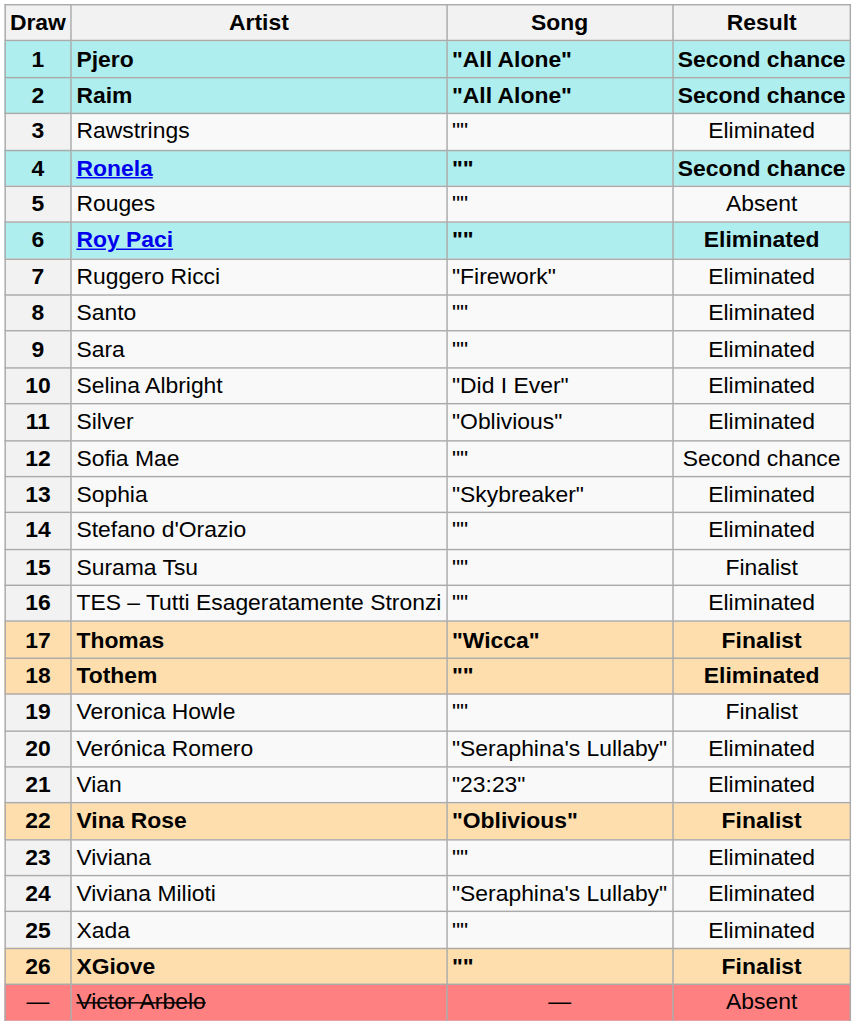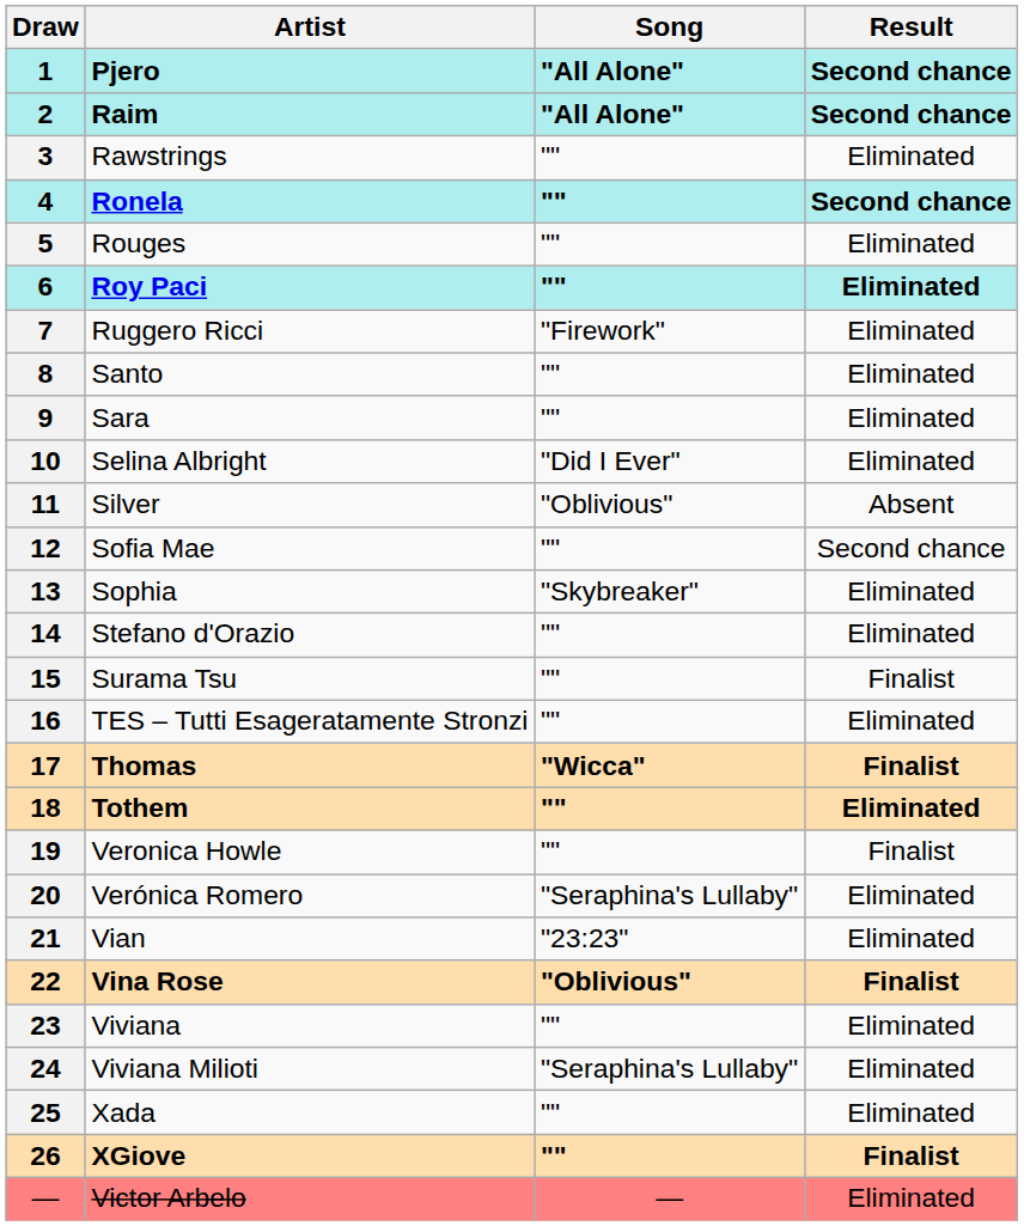Rouges | Result: Absent -> Eliminated
Silver | Result: Eliminated -> Absent
Victor Arbelo | Result: Absent -> Eliminated
